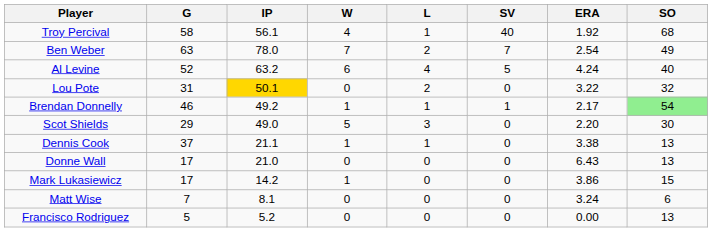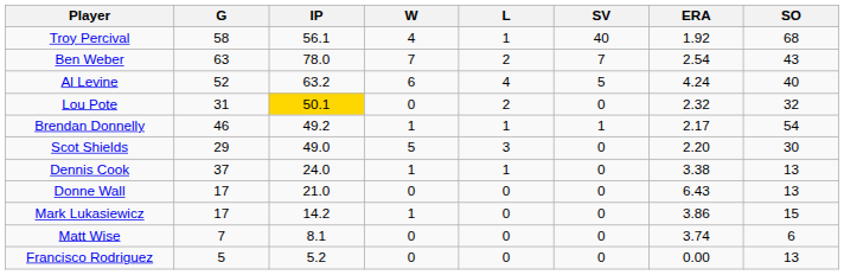Ben Weber | SO: 49 -> 43
Lou Pote | ERA: 3.22 -> 2.32
Brendan Donnelly | SO: lightgreen background -> no background
Dennis Cook | IP: 21.1 -> 24.0
Matt Wise | ERA: 3.24 -> 3.74
